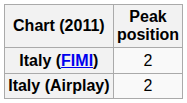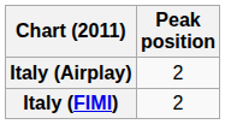rows swapped: Italy (FIMI) <-> Italy (Airplay)
